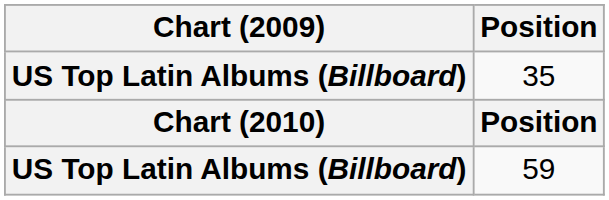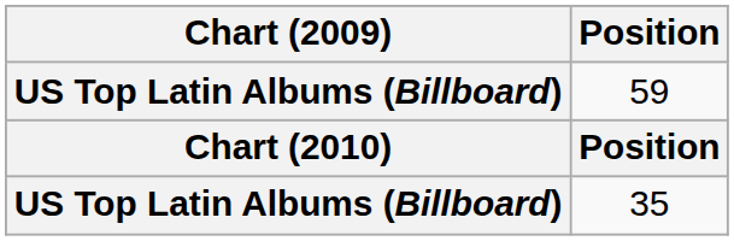rows swapped: 35 <-> 59
